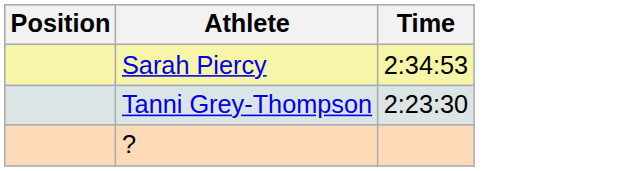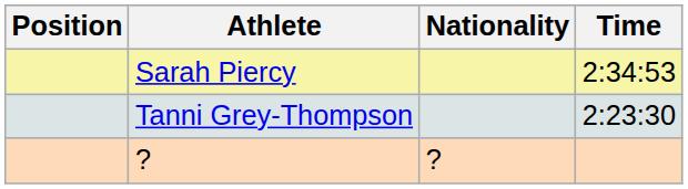+ column: Nationality | ?
